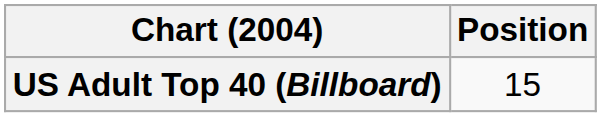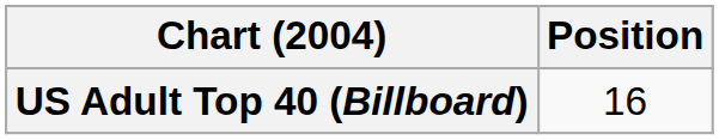US Adult Top 40 (Billboard) | Position: 15 -> 16
